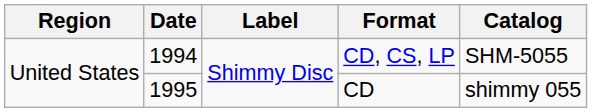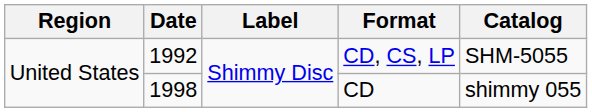CD, CS, LP | Date: 1994 -> 1992
CD | Date: 1995 -> 1998
